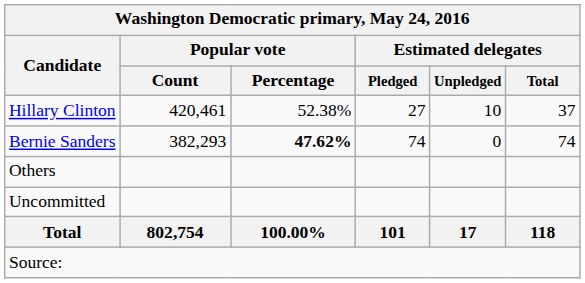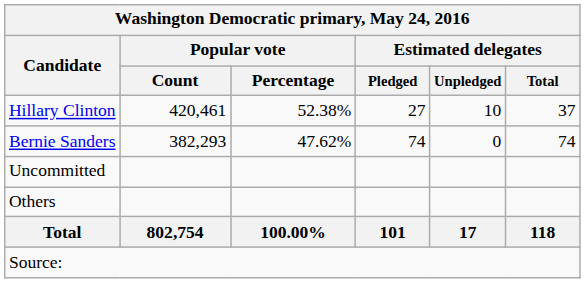Bernie Sanders | Popular vote / Percentage: bold -> normal
rows swapped: Others <-> Uncommitted
